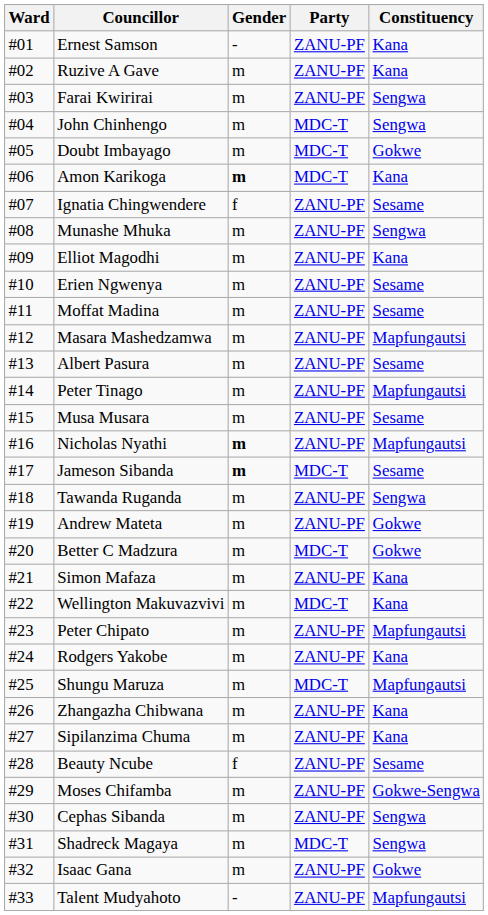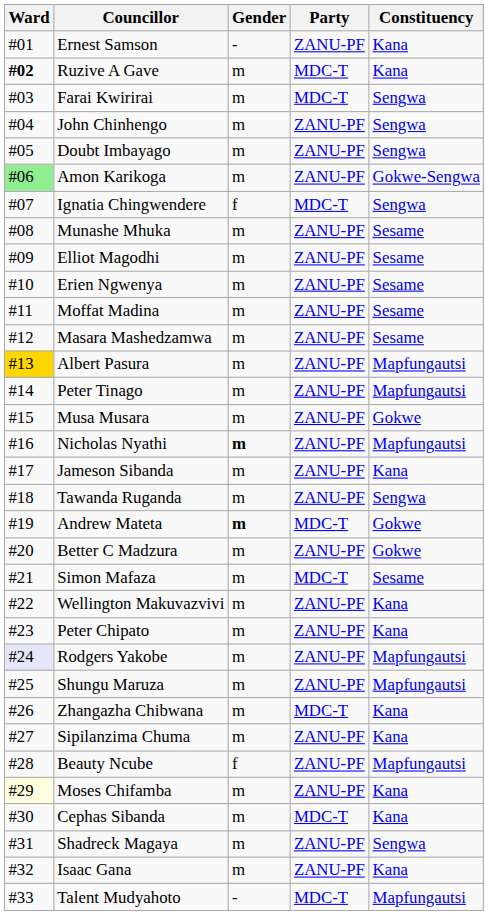Ruzive A Gave | Ward: normal -> bold
Ruzive A Gave | Party: ZANU-PF -> MDC-T
Farai Kwirirai | Party: ZANU-PF -> MDC-T
John Chinhengo | Party: MDC-T -> ZANU-PF
Doubt Imbayago | Party: MDC-T -> ZANU-PF
Doubt Imbayago | Constituency: Gokwe -> Sengwa
Amon Karikoga | Ward: no background -> lightgreen background
Amon Karikoga | Gender: bold -> normal
Amon Karikoga | Party: MDC-T -> ZANU-PF
Amon Karikoga | Constituency: Kana -> Gokwe-Sengwa
Ignatia Chingwendere | Party: ZANU-PF -> MDC-T
Ignatia Chingwendere | Constituency: Sesame -> Sengwa
Munashe Mhuka | Constituency: Sengwa -> Sesame
Elliot Magodhi | Constituency: Kana -> Sesame
Masara Mashedzamwa | Constituency: Mapfungautsi -> Sesame
Albert Pasura | Ward: no background -> gold background
Albert Pasura | Constituency: Sesame -> Mapfungautsi
Musa Musara | Constituency: Sesame -> Gokwe
Jameson Sibanda | Gender: bold -> normal
Jameson Sibanda | Party: MDC-T -> ZANU-PF
Jameson Sibanda | Constituency: Sesame -> Kana
Andrew Mateta | Gender: normal -> bold
Andrew Mateta | Party: ZANU-PF -> MDC-T
Better C Madzura | Party: MDC-T -> ZANU-PF
Simon Mafaza | Party: ZANU-PF -> MDC-T
Simon Mafaza | Constituency: Kana -> Sesame
Wellington Makuvazvivi | Party: MDC-T -> ZANU-PF
Peter Chipato | Constituency: Mapfungautsi -> Kana
Rodgers Yakobe | Ward: no background -> lavender background
Rodgers Yakobe | Constituency: Kana -> Mapfungautsi
Shungu Maruza | Party: MDC-T -> ZANU-PF
Zhangazha Chibwana | Party: ZANU-PF -> MDC-T
Beauty Ncube | Constituency: Sesame -> Mapfungautsi
Moses Chifamba | Ward: no background -> lightyellow background
Moses Chifamba | Constituency: Gokwe-Sengwa -> Kana
Cephas Sibanda | Party: ZANU-PF -> MDC-T
Cephas Sibanda | Constituency: Sengwa -> Kana
Shadreck Magaya | Party: MDC-T -> ZANU-PF
Isaac Gana | Constituency: Gokwe -> Kana
Talent Mudyahoto | Party: ZANU-PF -> MDC-T
